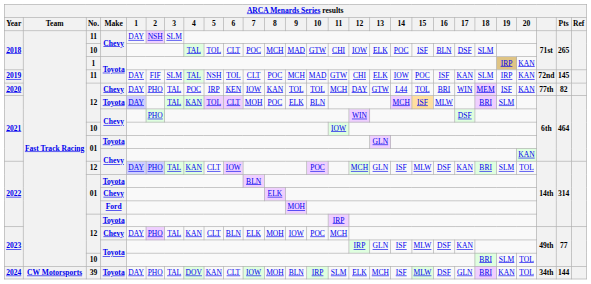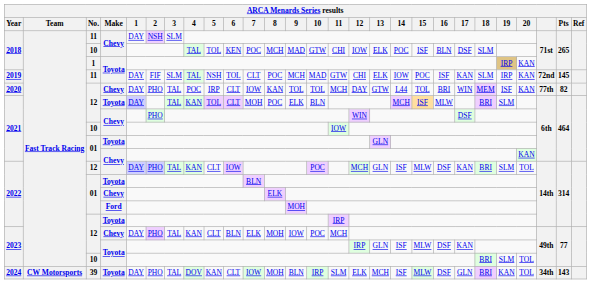2018 / 10 | 6: CLT -> KEN
2020 | 6: KEN -> CLT
2024 | Pts: 144 -> 143
